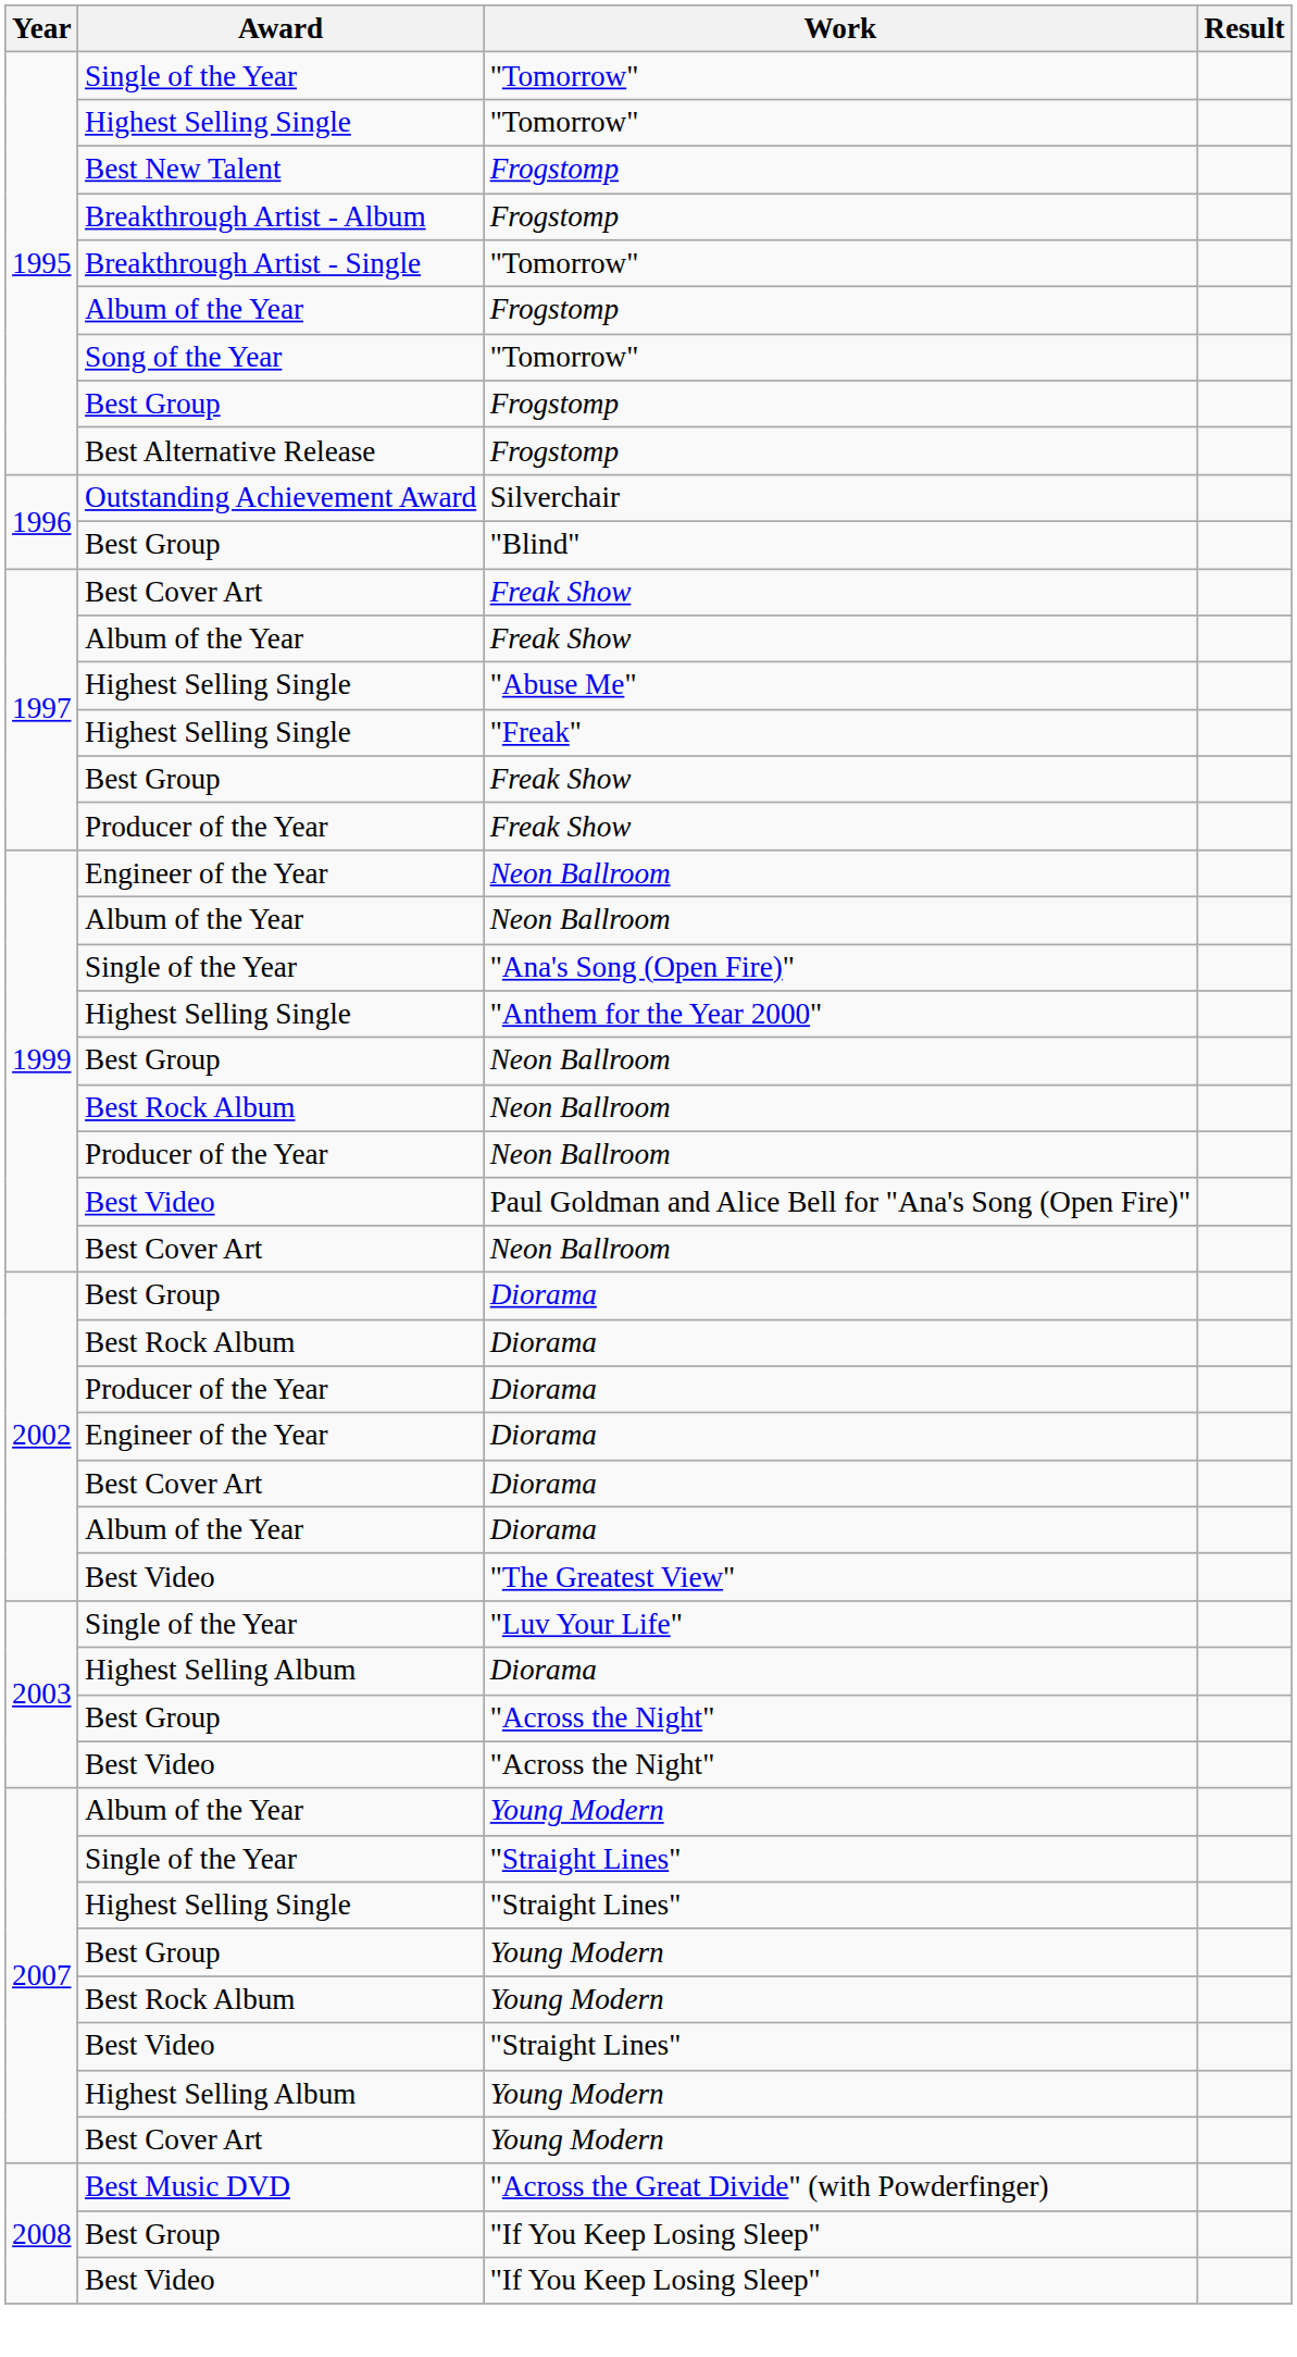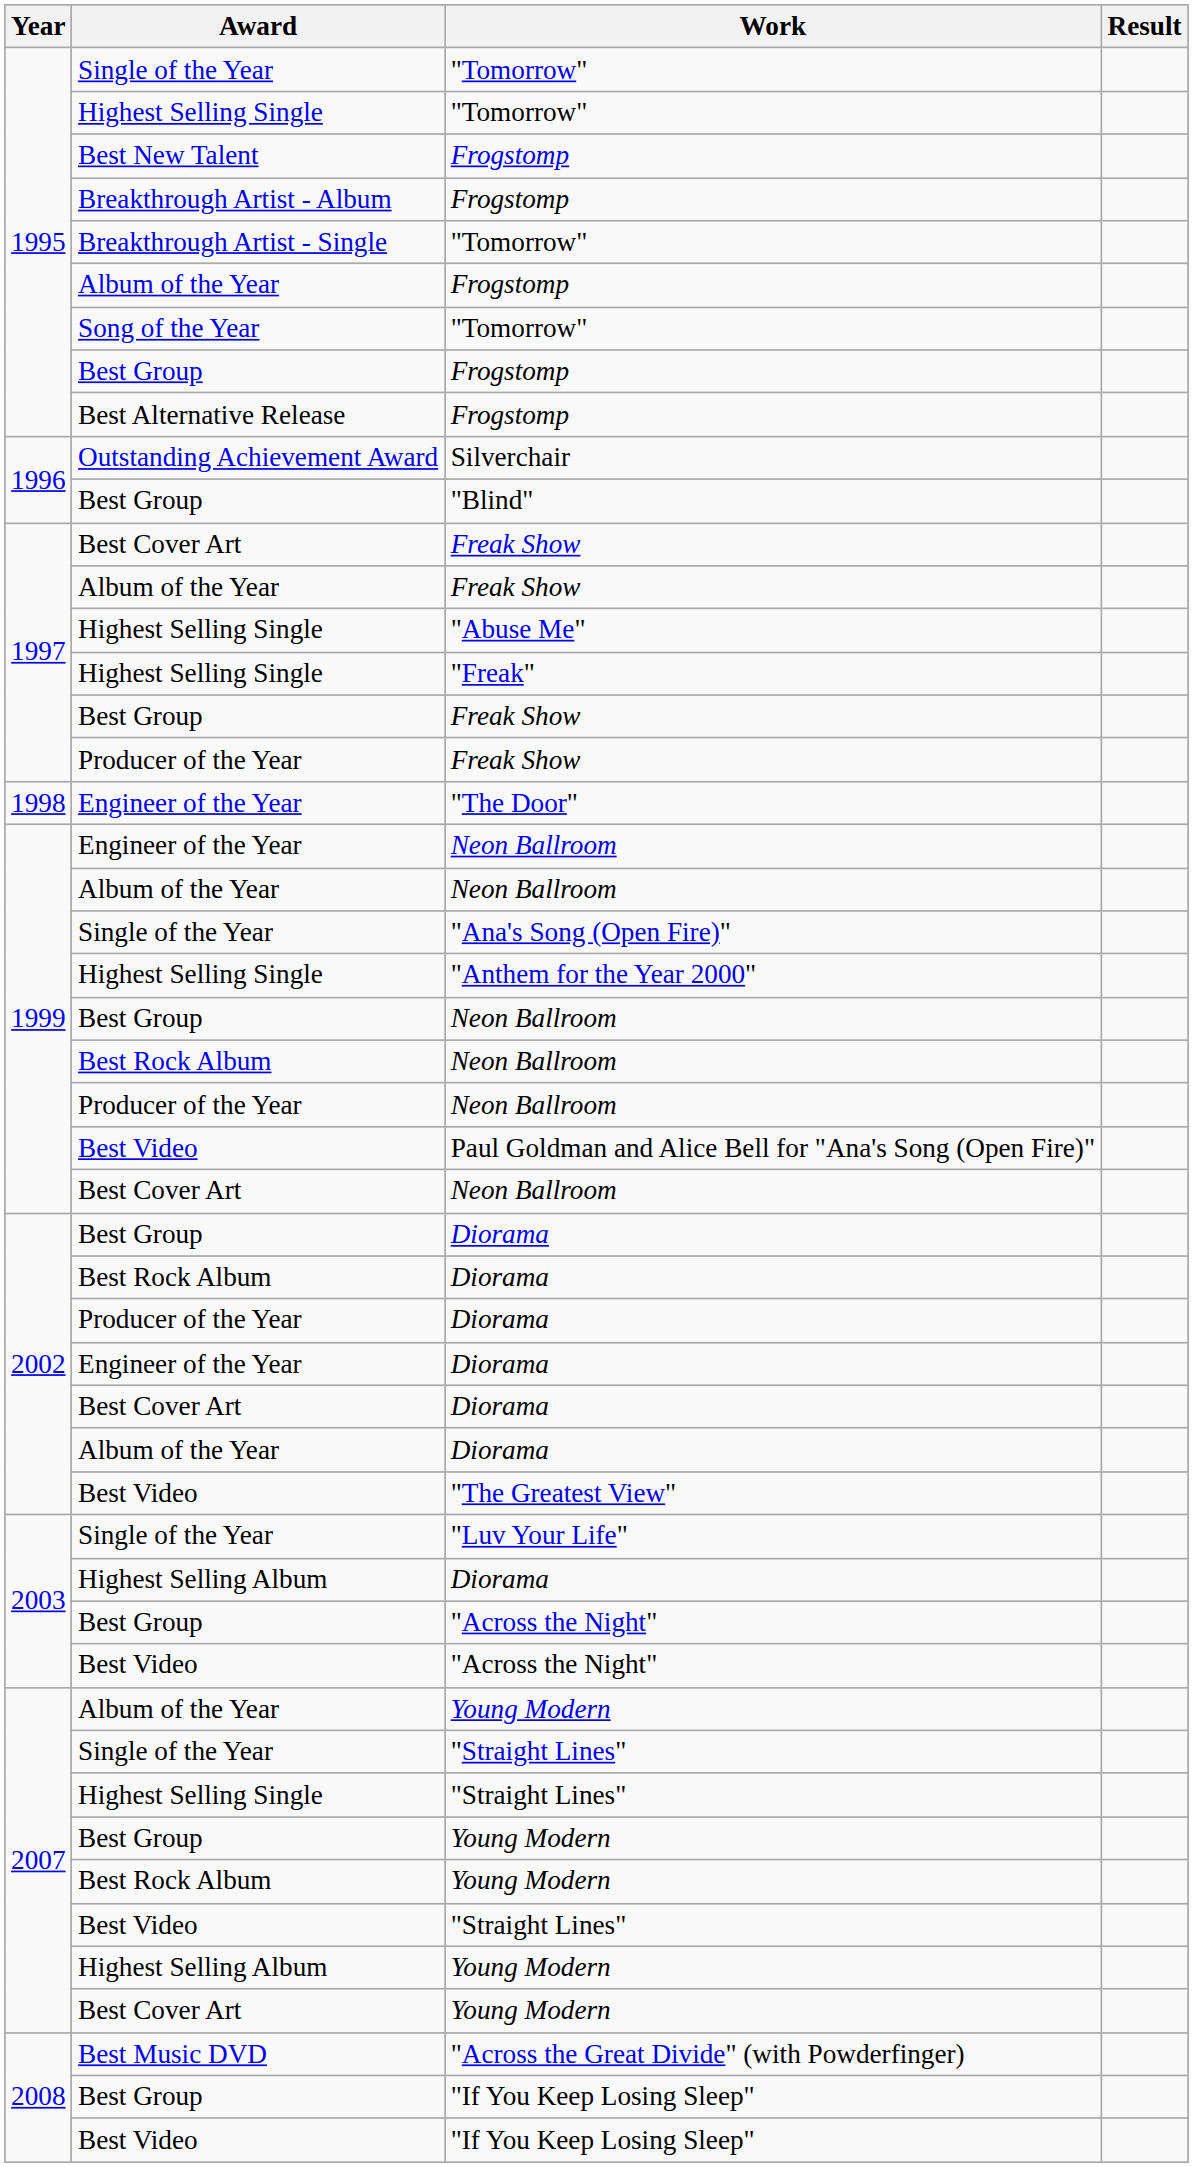+ row: 1998 | Engineer of the Year | "The Door"
